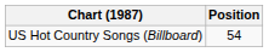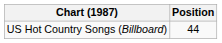US Hot Country Songs (Billboard) | Position: 54 -> 44
